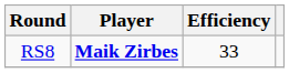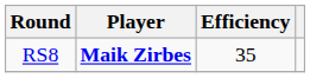RS8 | Efficiency: 33 -> 35
